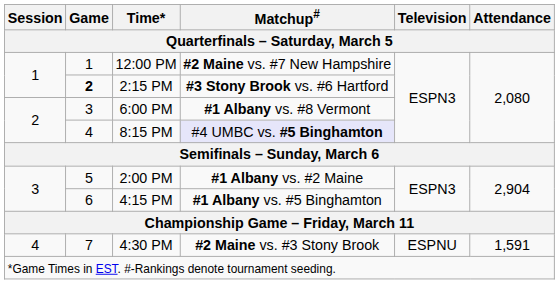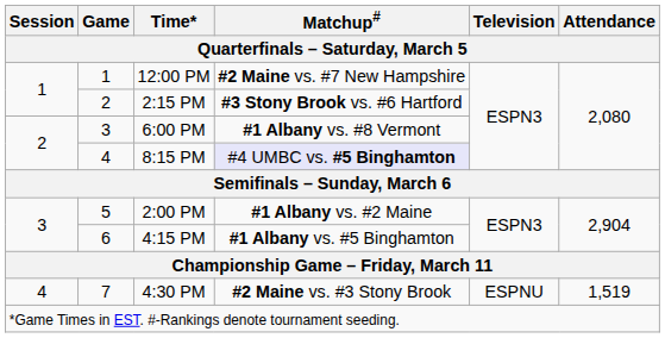2:15 PM | Game / Quarterfinals – Saturday, March 5: bold -> normal
4:30 PM | Attendance / Quarterfinals – Saturday, March 5: 1,591 -> 1,519
